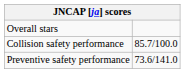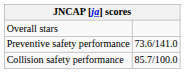rows swapped: Collision safety performance <-> Preventive safety performance
